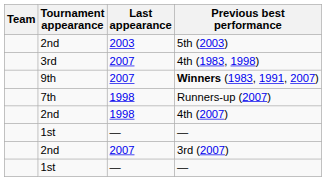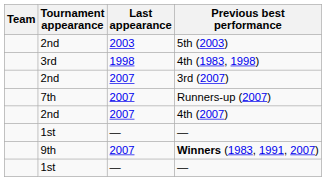4th (1983, 1998) | Last appearance: 2007 -> 1998
rows swapped: Winners (1983, 1991, 2007) <-> 3rd (2007)
Runners-up (2007) | Last appearance: 1998 -> 2007
4th (2007) | Last appearance: 1998 -> 2007
